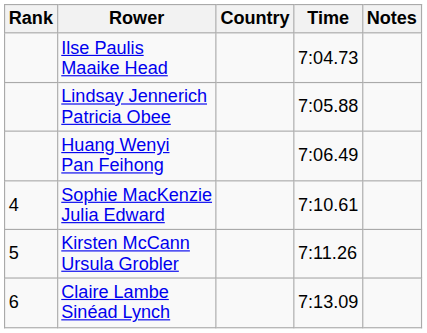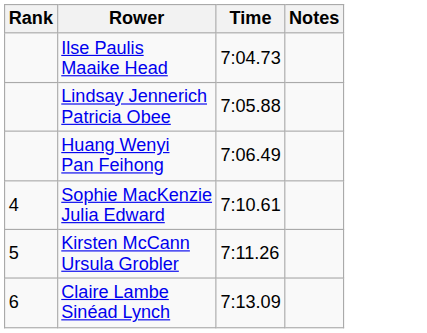- column: Country
